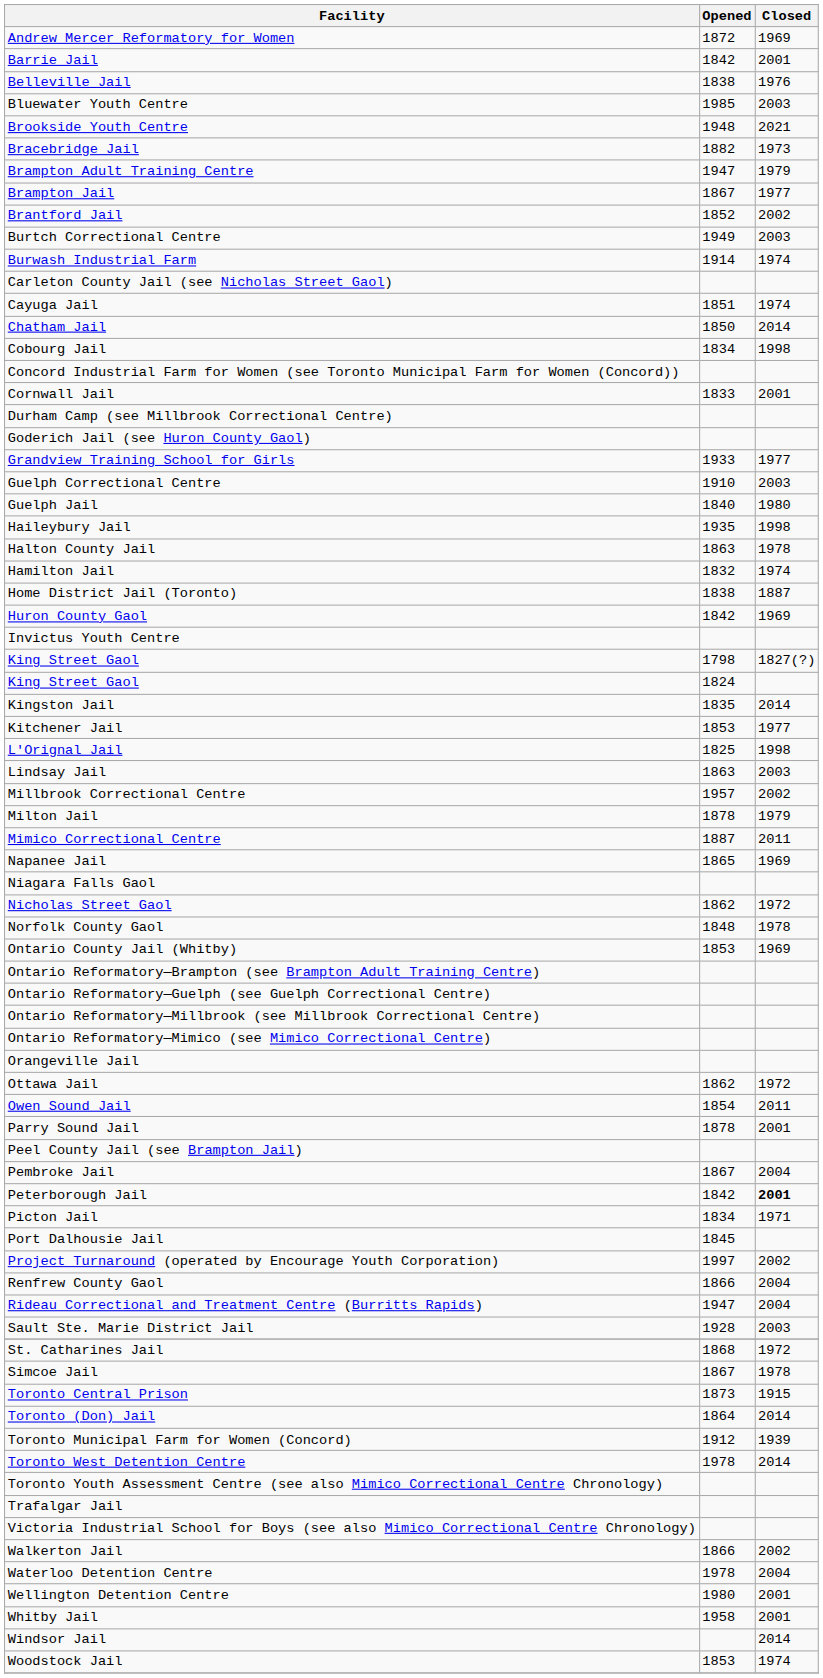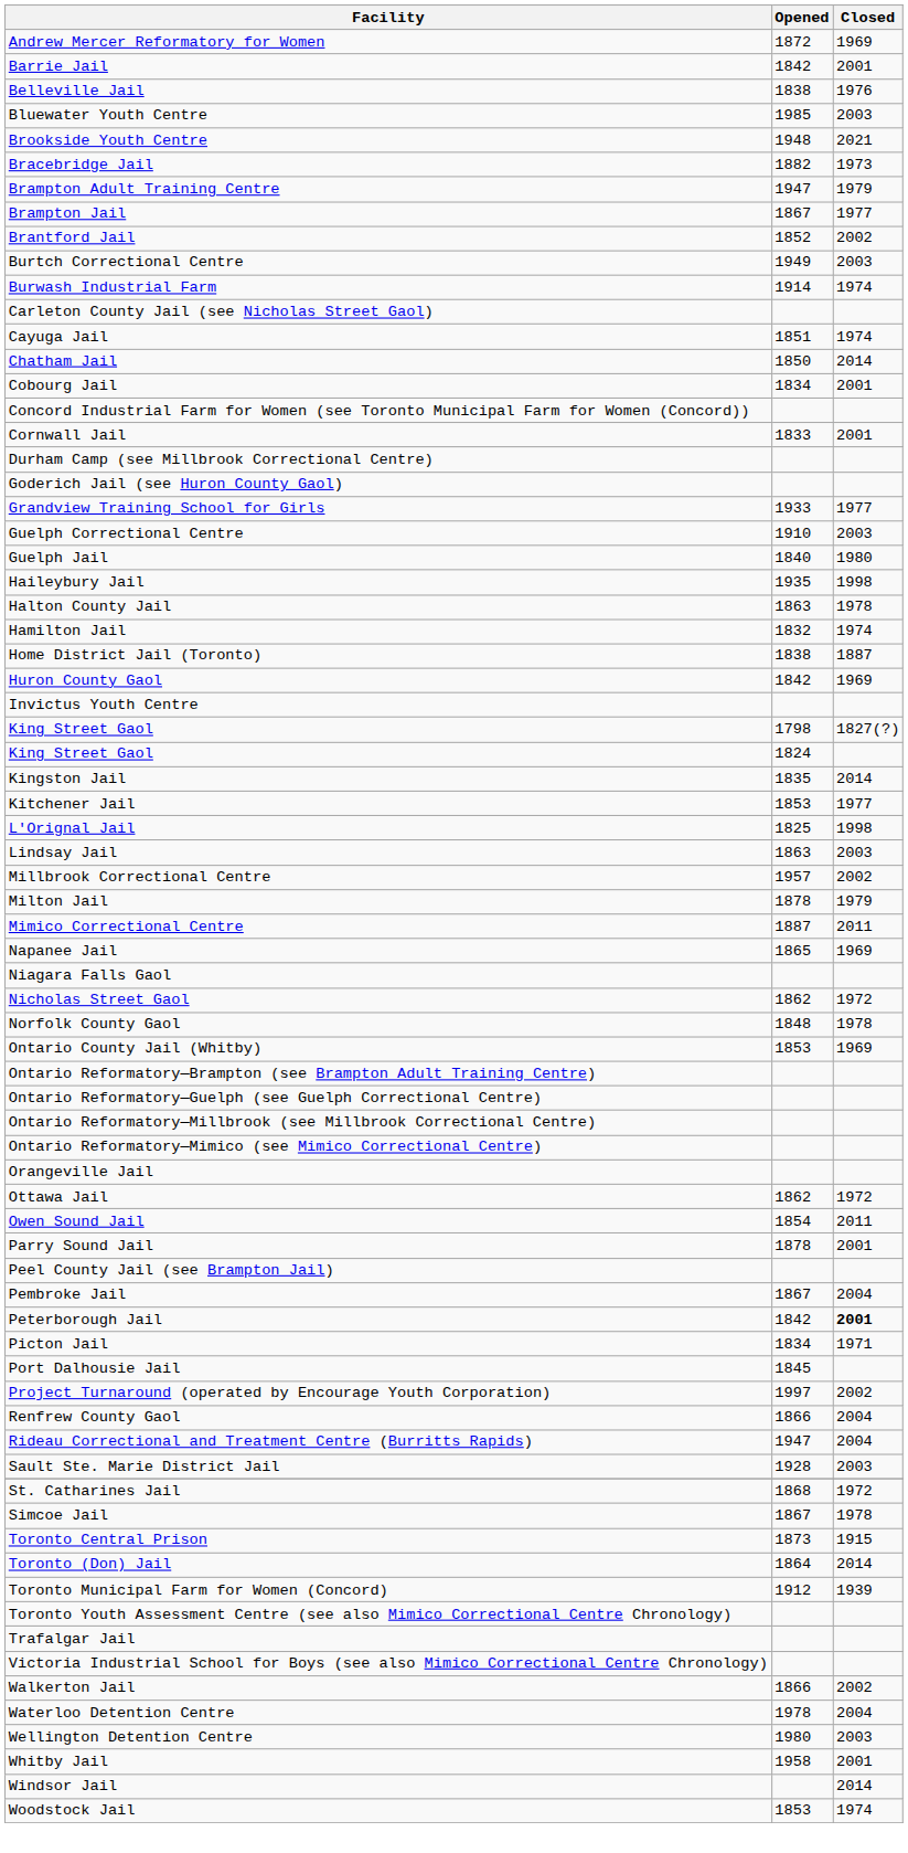Cobourg Jail | Closed: 1998 -> 2001
- row: Toronto West Detention Centre | 1978 | 2014
Wellington Detention Centre | Closed: 2001 -> 2003
